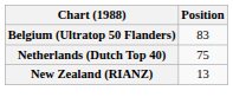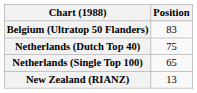+ row: Netherlands (Single Top 100) | 65
